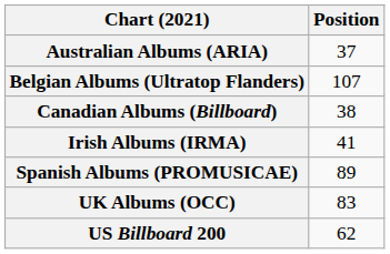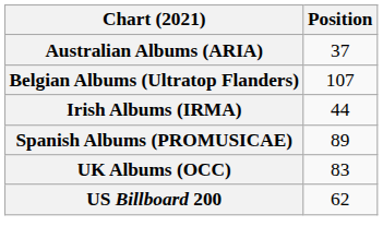- row: Canadian Albums (Billboard) | 38
Irish Albums (IRMA) | Position: 41 -> 44
